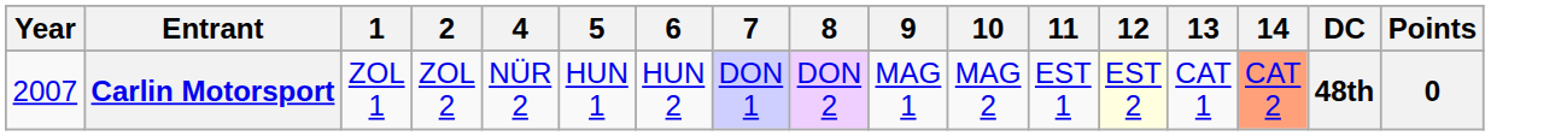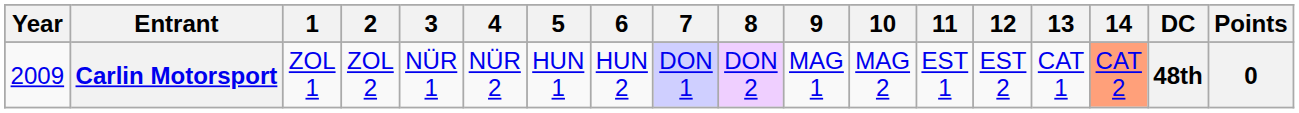+ column: 3 | NÜR 1
Carlin Motorsport | Year: 2007 -> 2009
Carlin Motorsport | 12: lightyellow background -> no background
